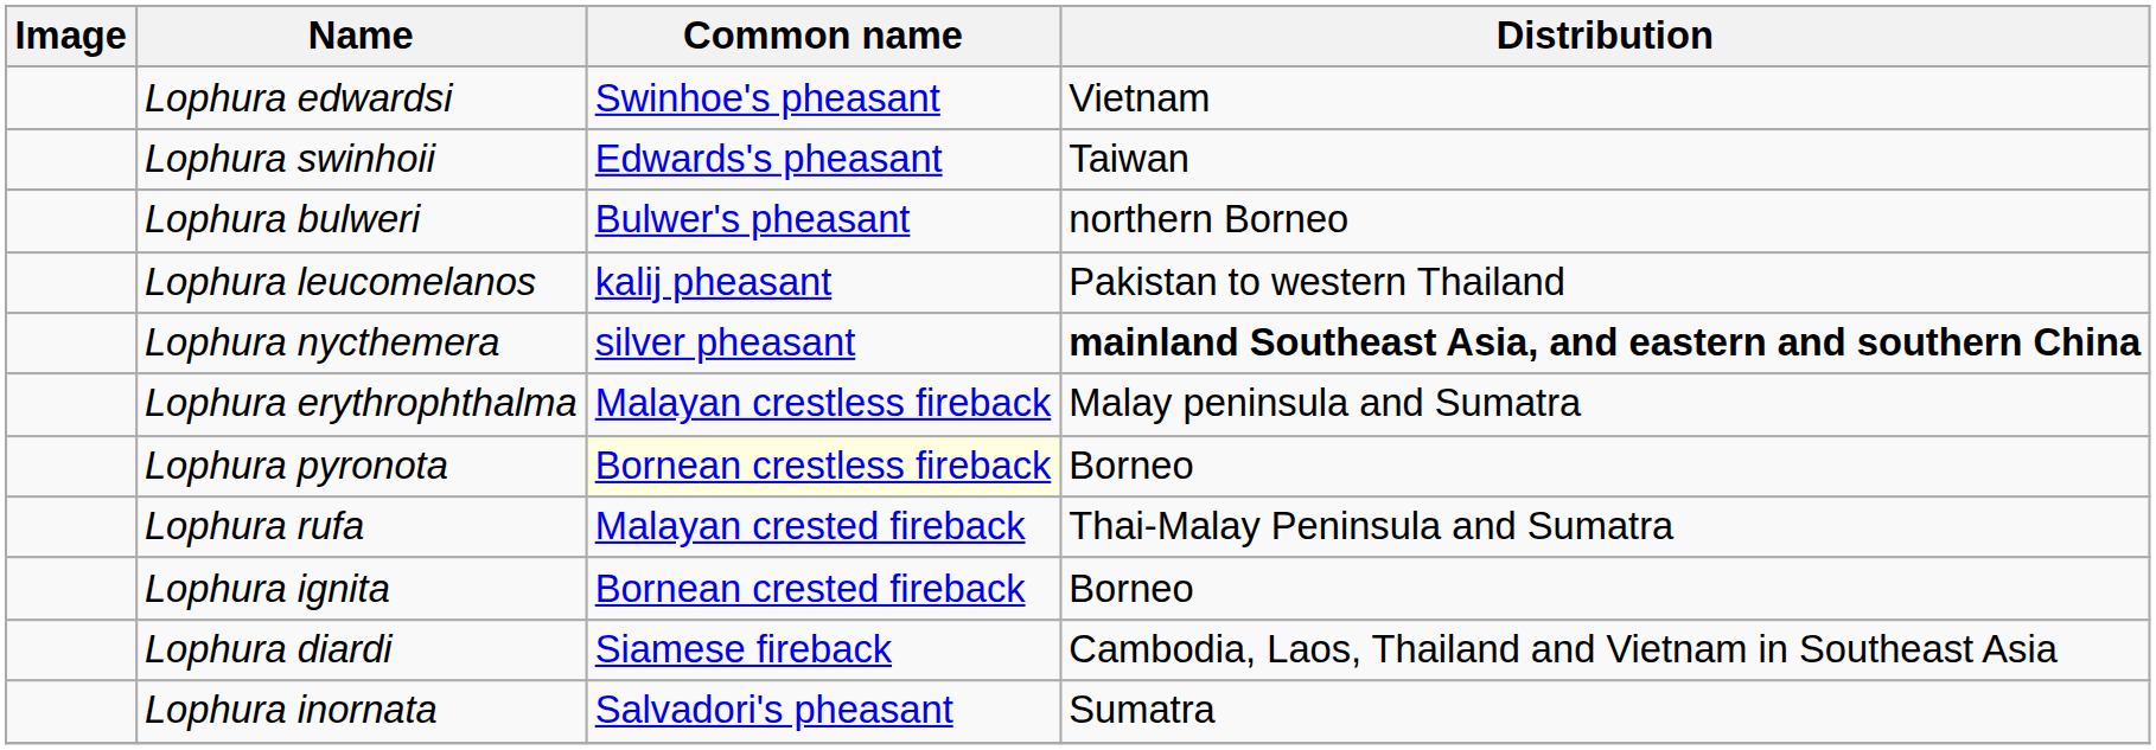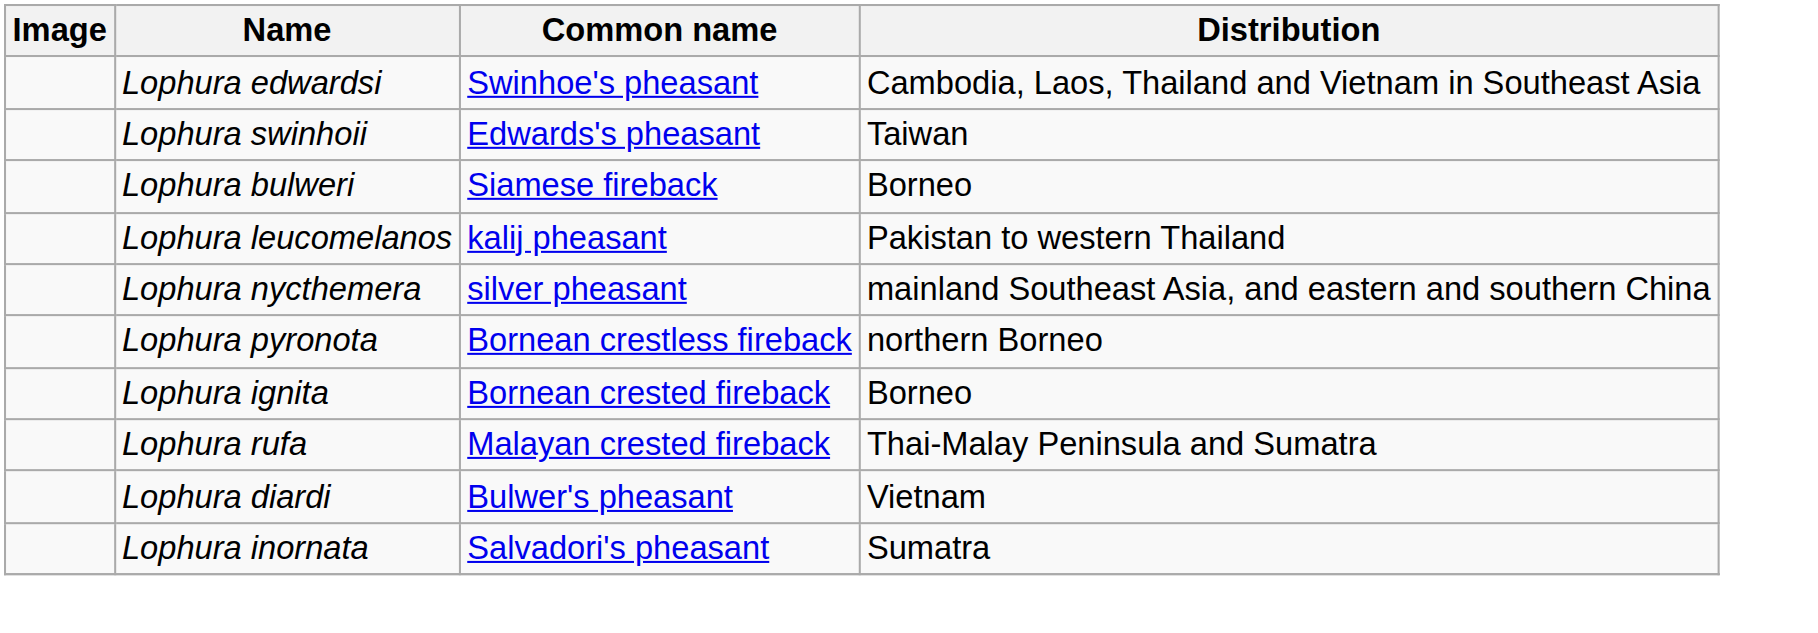Lophura edwardsi | Distribution: Vietnam -> Cambodia, Laos, Thailand and Vietnam in Southeast Asia
Lophura bulweri | Common name: Bulwer's pheasant -> Siamese fireback
Lophura bulweri | Distribution: northern Borneo -> Borneo
Lophura nycthemera | Distribution: bold -> normal
- row: Lophura erythrophthalma | Malayan crestless fireback | Malay peninsula and Sumatra
Lophura pyronota | Common name: lightyellow background -> no background
Lophura pyronota | Distribution: Borneo -> northern Borneo
rows swapped: Lophura rufa <-> Lophura ignita
Lophura diardi | Common name: Siamese fireback -> Bulwer's pheasant
Lophura diardi | Distribution: Cambodia, Laos, Thailand and Vietnam in Southeast Asia -> Vietnam
